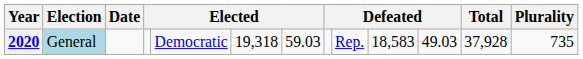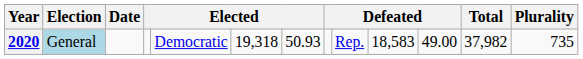2020 | column 7: 59.03 -> 50.93
2020 | column 11: 49.03 -> 49.00
2020 | Total: 37,928 -> 37,982
